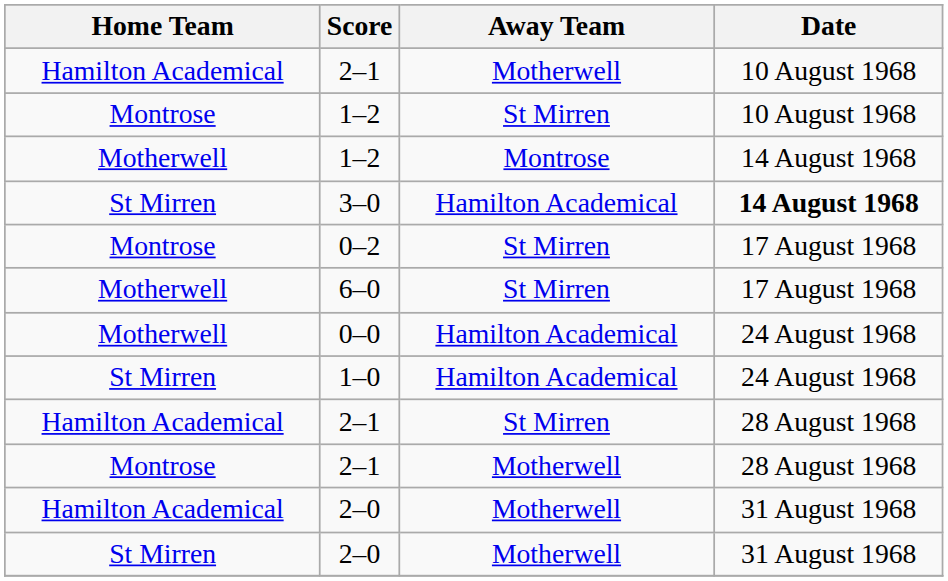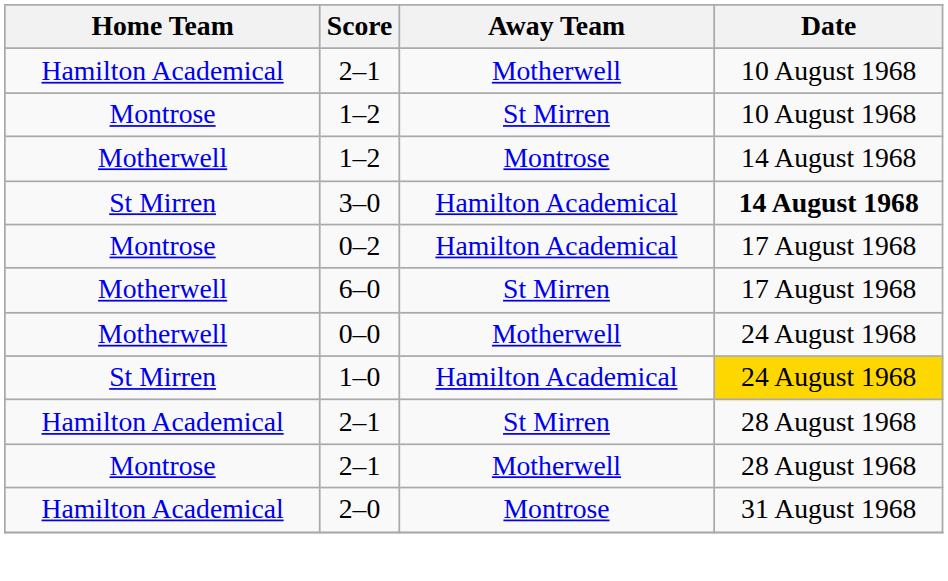0–2 | Away Team: St Mirren -> Hamilton Academical
0–0 | Away Team: Hamilton Academical -> Motherwell
1–0 | Date: no background -> gold background
Hamilton Academical / 2–0 | Away Team: Motherwell -> Montrose
- row: St Mirren | 2–0 | Motherwell | 31 August 1968
